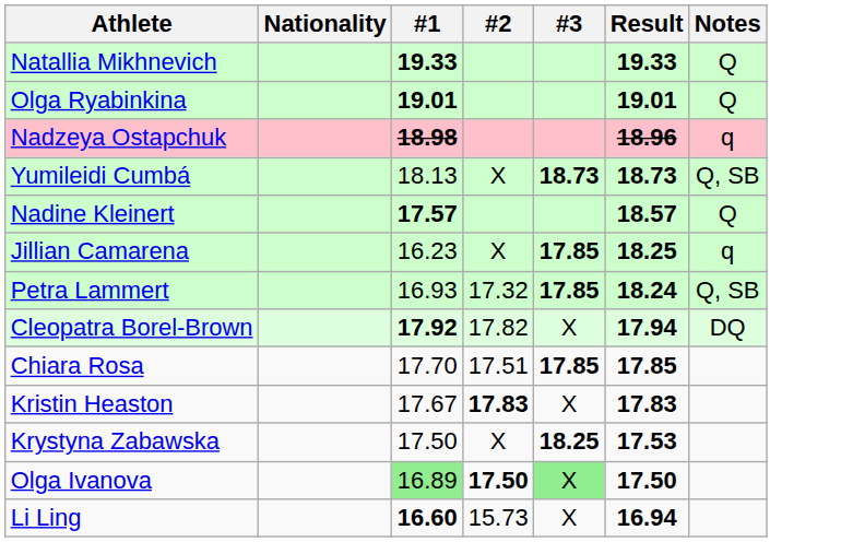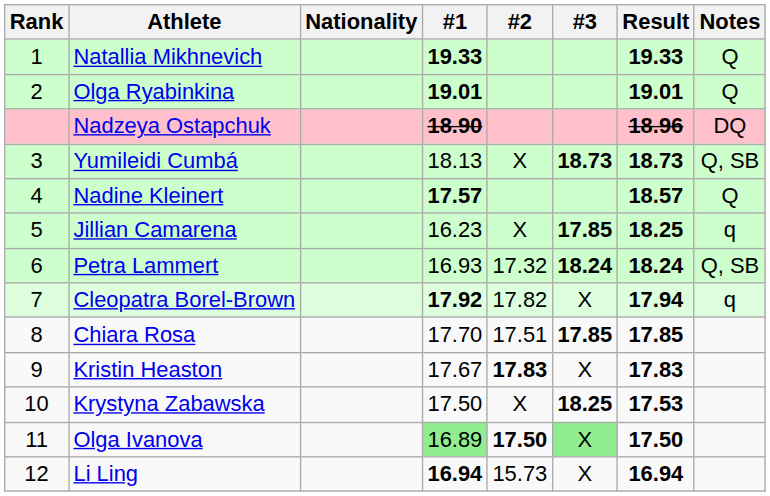+ column: Rank | 1 | 2 | 3 | 4 | 5 | 6 | 7 | 8 | 9 | 10 | 11 | 12
Nadzeya Ostapchuk | #1: 18.98 -> 18.90
Nadzeya Ostapchuk | Notes: q -> DQ
Petra Lammert | #3: 17.85 -> 18.24
Cleopatra Borel-Brown | Notes: DQ -> q
Li Ling | #1: 16.60 -> 16.94
